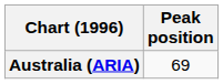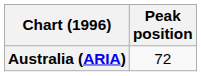Australia (ARIA) | Peak position: 69 -> 72
